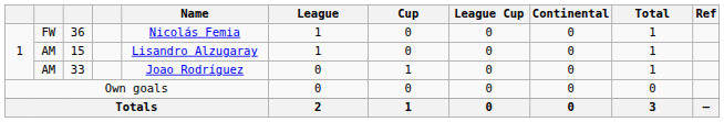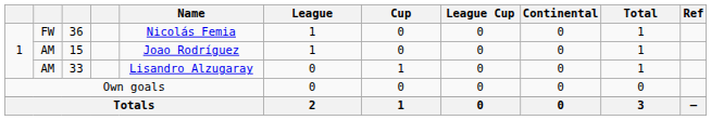15 | Name: Lisandro Alzugaray -> Joao Rodríguez
33 | Name: Joao Rodríguez -> Lisandro Alzugaray
